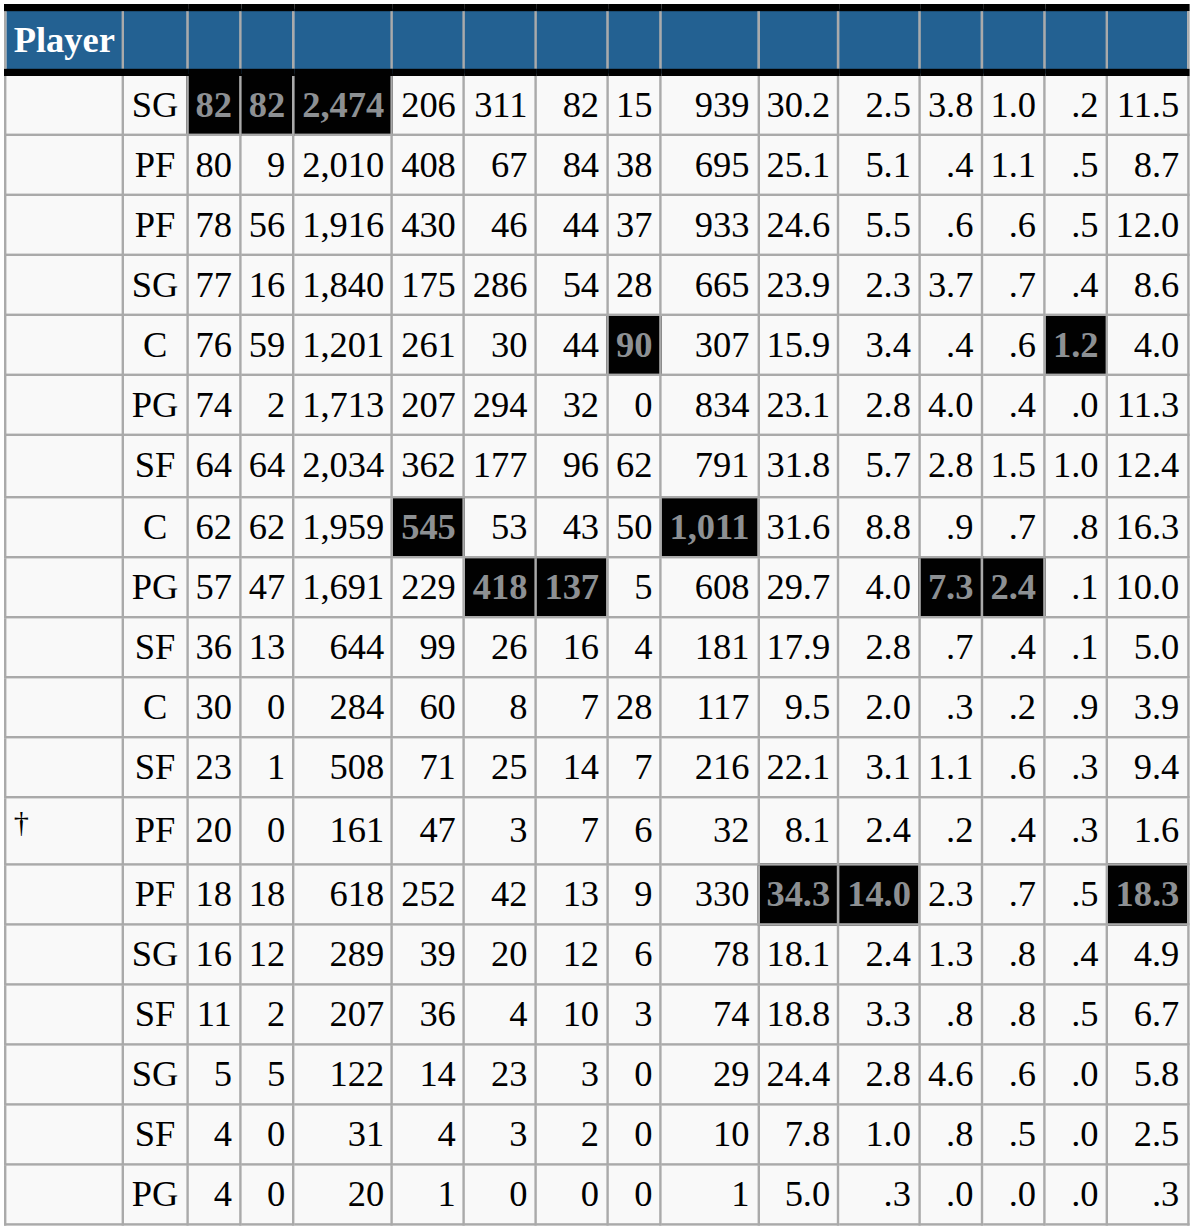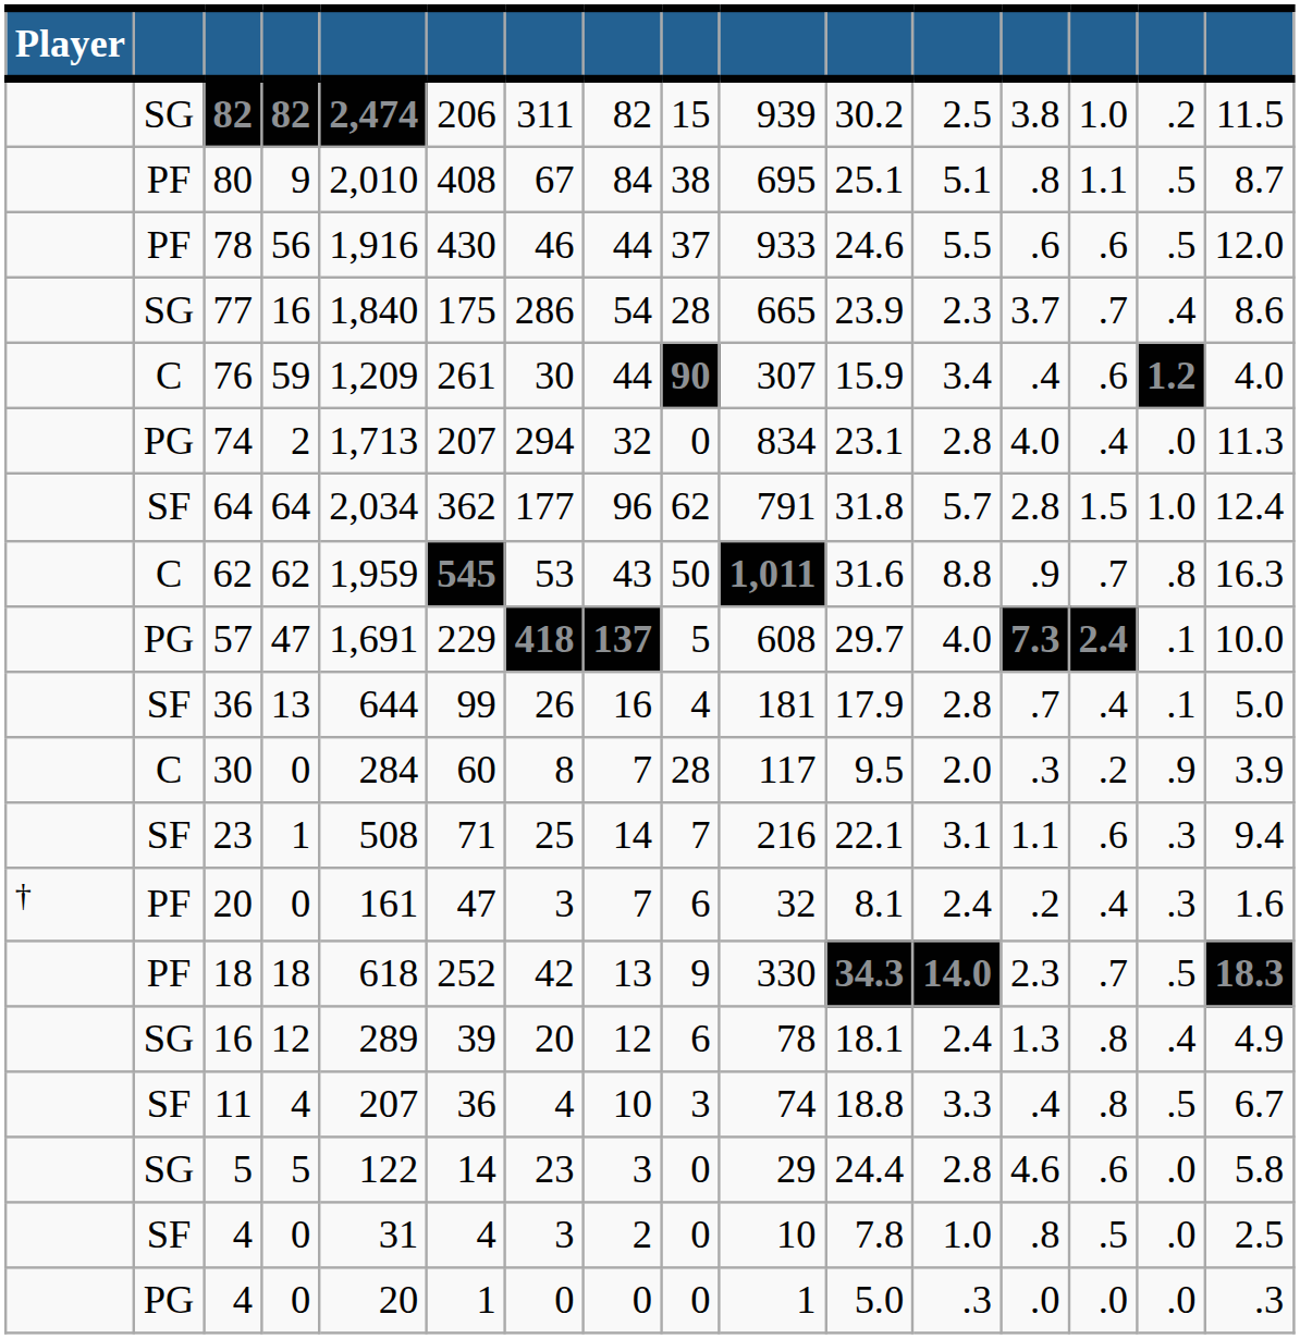80 | column 13: .4 -> .8
76 | column 5: 1,201 -> 1,209
11 | column 4: 2 -> 4
11 | column 13: .8 -> .4
